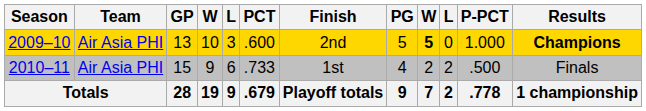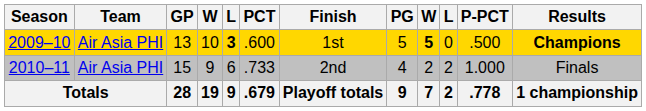2009–10 | column 5: normal -> bold
2009–10 | Finish: 2nd -> 1st
2009–10 | P-PCT: 1.000 -> .500
2010–11 | Finish: 1st -> 2nd
2010–11 | P-PCT: .500 -> 1.000
